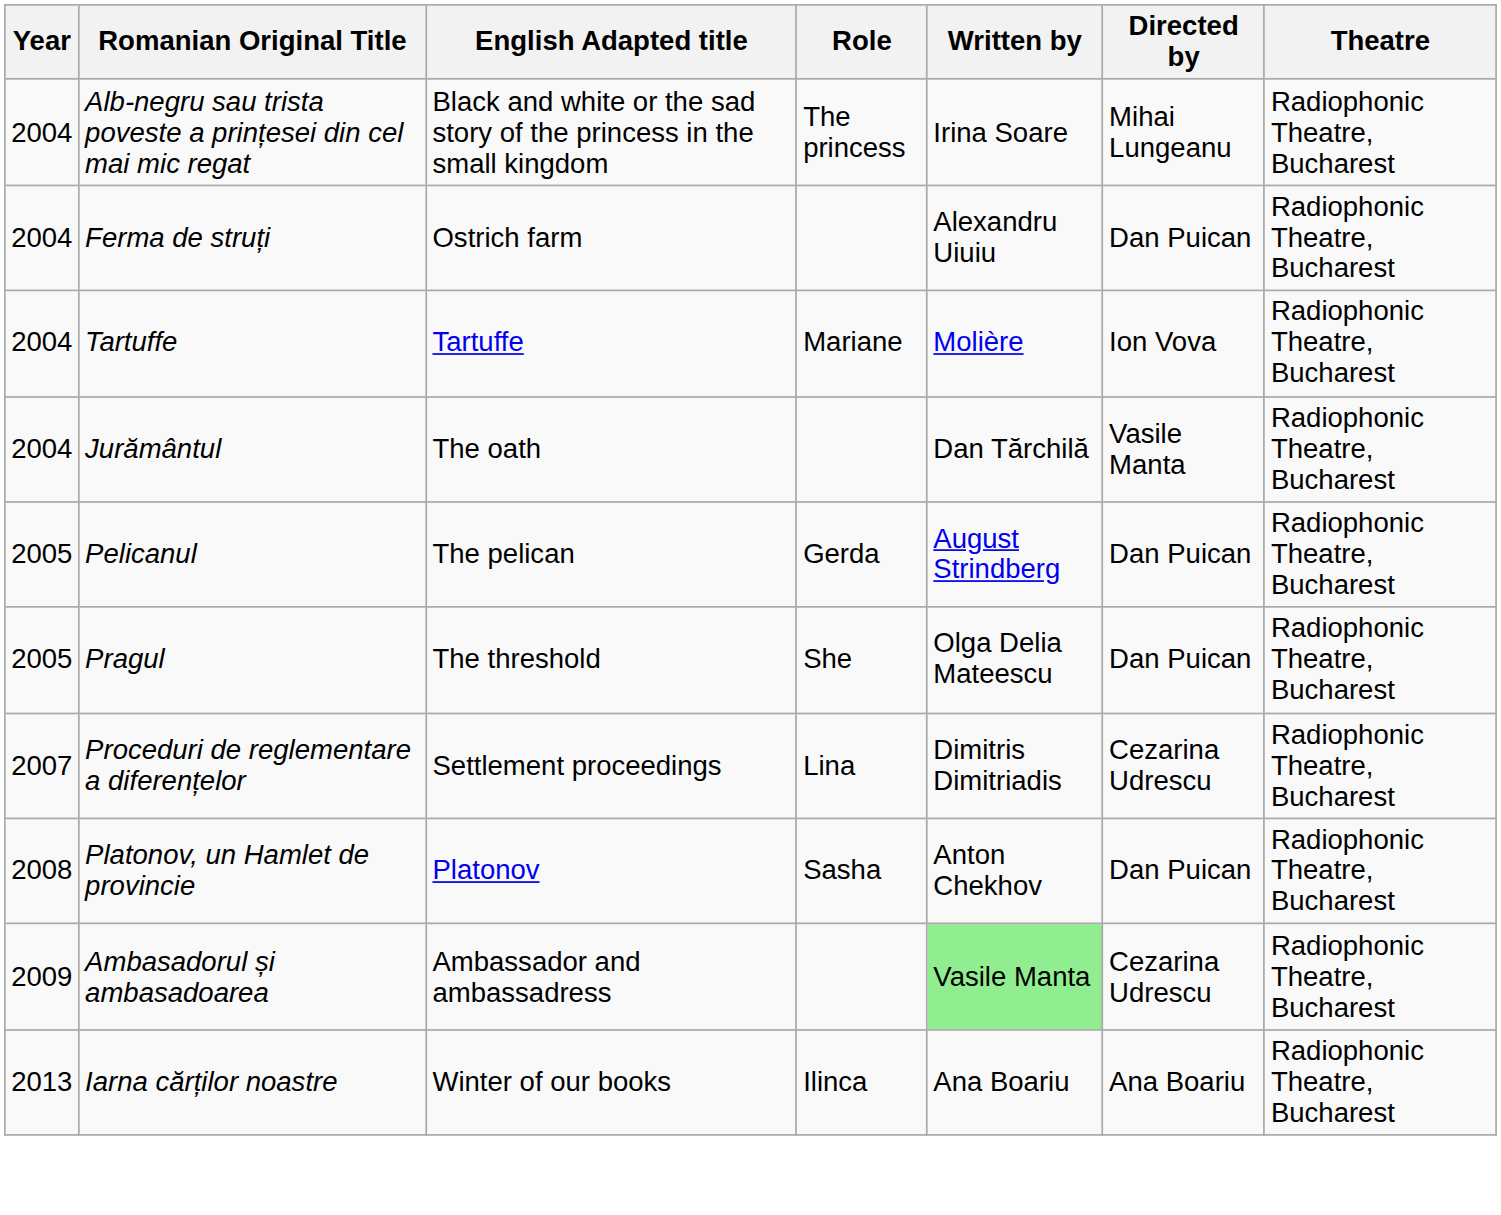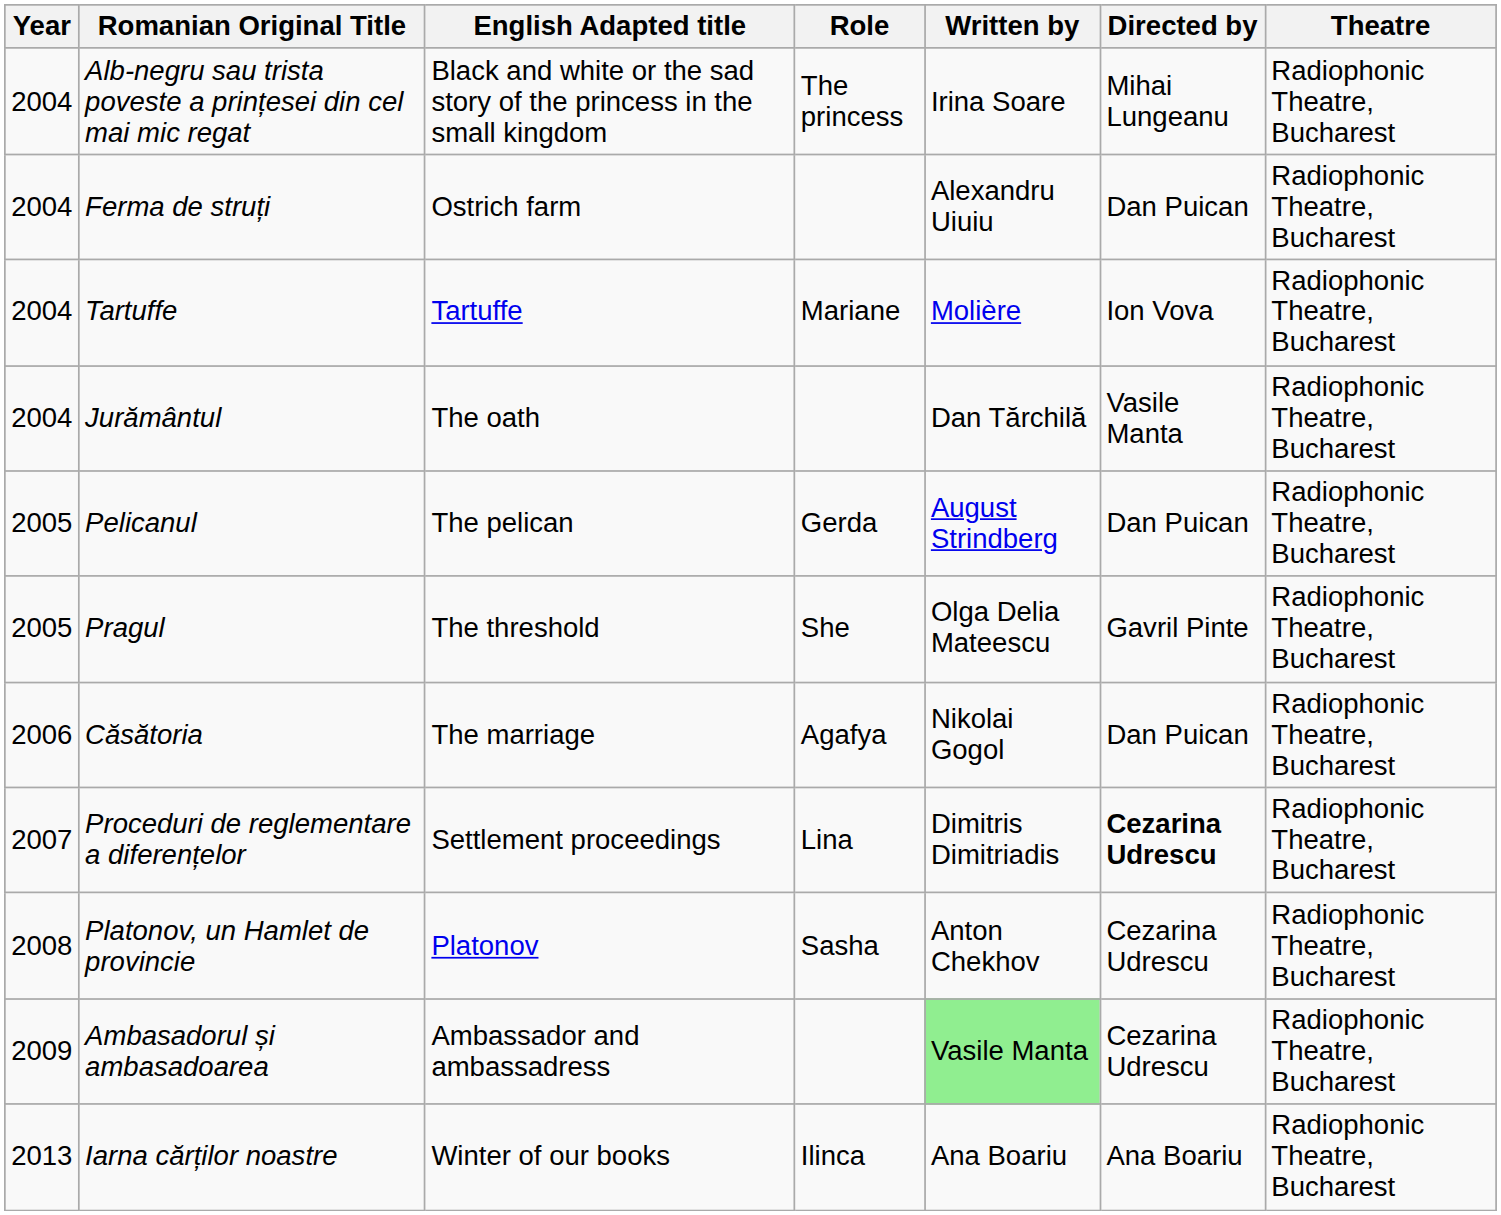Pragul | Directed by: Dan Puican -> Gavril Pinte
+ row: 2006 | Căsătoria | The marriage | Agafya | Nikolai Gogol | Dan Puican | Radiophonic Theatre, Bucharest
Proceduri de reglementare a diferențelor | Directed by: normal -> bold
Platonov, un Hamlet de provincie | Directed by: Dan Puican -> Cezarina Udrescu
